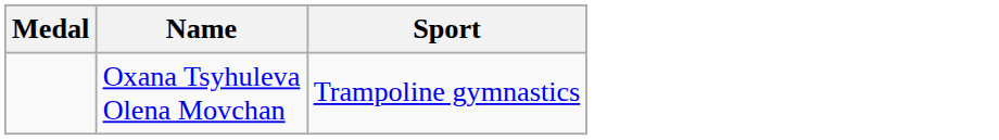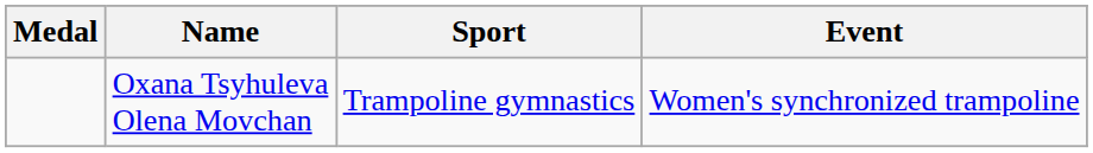+ column: Event | Women's synchronized trampoline
